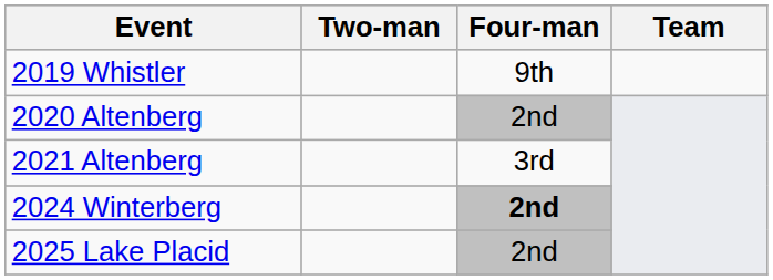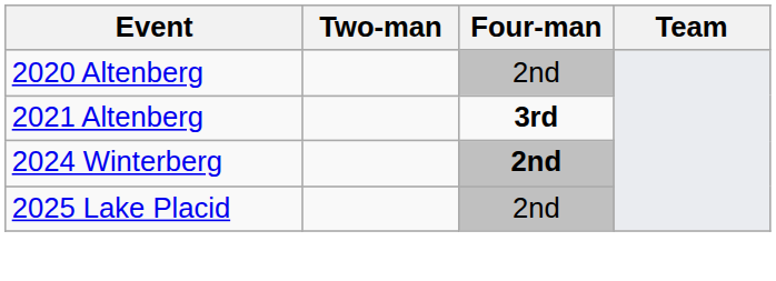- row: 2019 Whistler | 9th
2021 Altenberg | Four-man: normal -> bold
